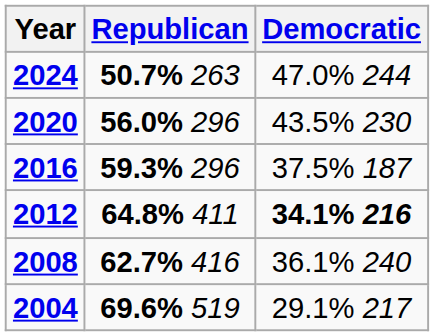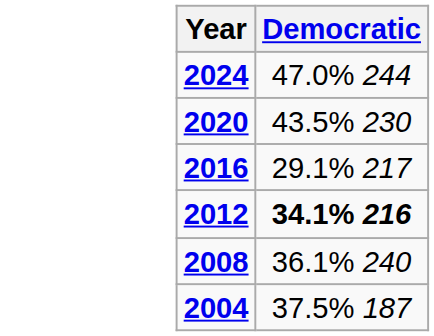- column: Republican | 50.7% 263 | 56.0% 296 | 59.3% 296 | 64.8% 411 | 62.7% 416 | 69.6% 519
2016 | Democratic: 37.5% 187 -> 29.1% 217
2004 | Democratic: 29.1% 217 -> 37.5% 187
